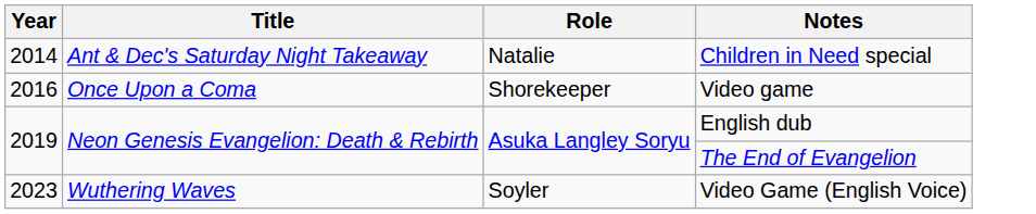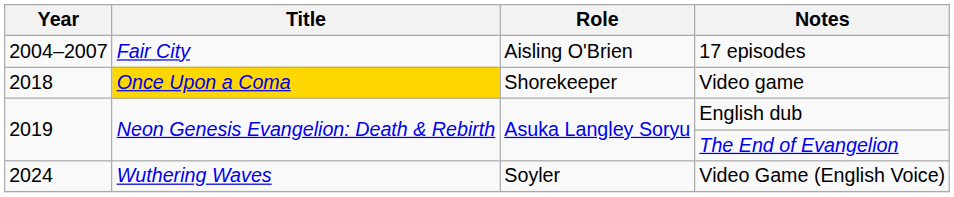+ row: 2004–2007 | Fair City | Aisling O'Brien | 17 episodes
- row: 2014 | Ant & Dec's Saturday Night Takeaway | Natalie | Children in Need special
Video game | Year: 2016 -> 2018
Video game | Title: no background -> gold background
Video Game (English Voice) | Year: 2023 -> 2024
